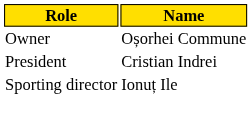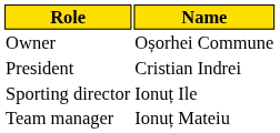+ row: Team manager | Ionuț Mateiu
